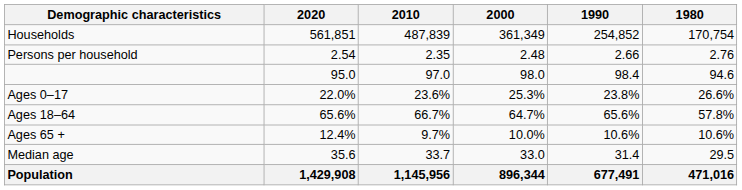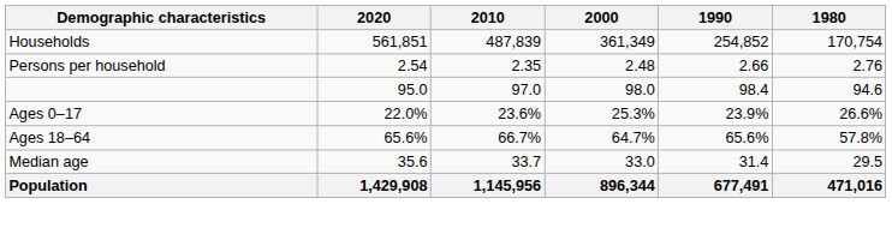Ages 0–17 | 1990: 23.8% -> 23.9%
- row: Ages 65 + | 12.4% | 9.7% | 10.0% | 10.6% | 10.6%
